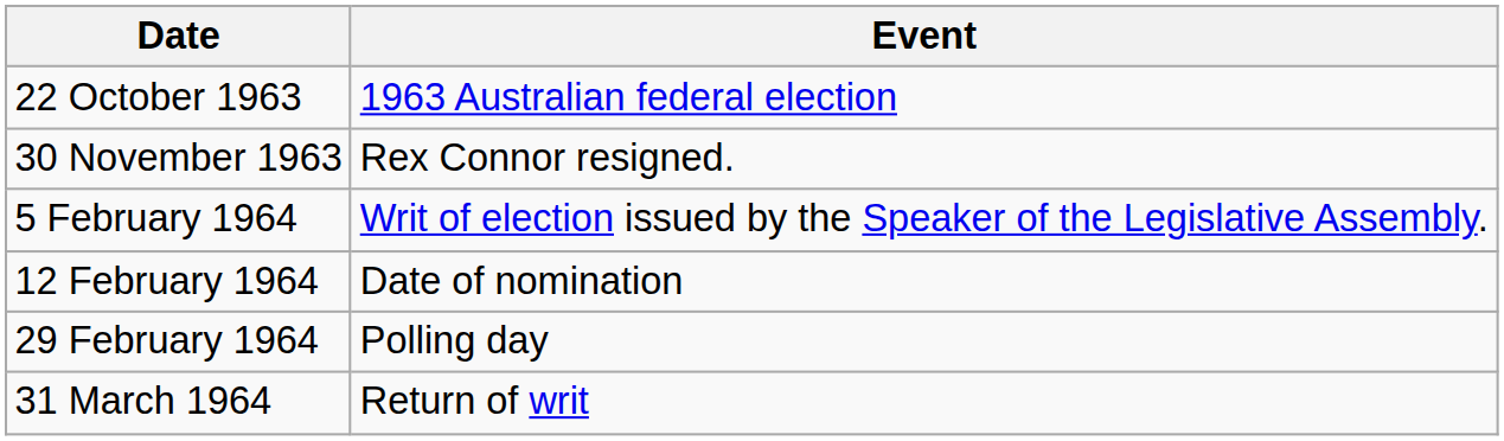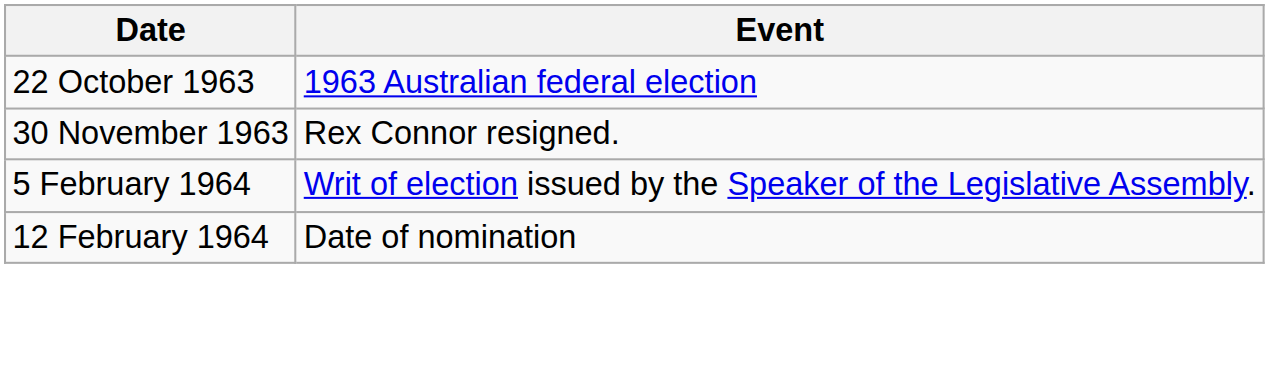- row: 29 February 1964 | Polling day
- row: 31 March 1964 | Return of writ
